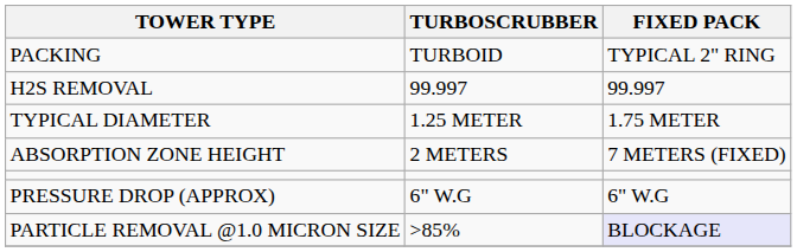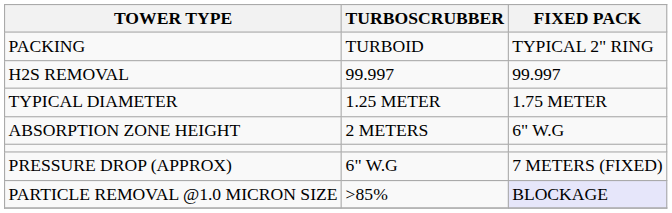ABSORPTION ZONE HEIGHT | FIXED PACK: 7 METERS (FIXED) -> 6" W.G
PRESSURE DROP (APPROX) | FIXED PACK: 6" W.G -> 7 METERS (FIXED)
